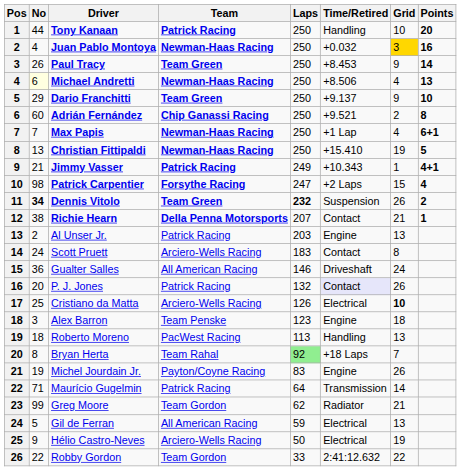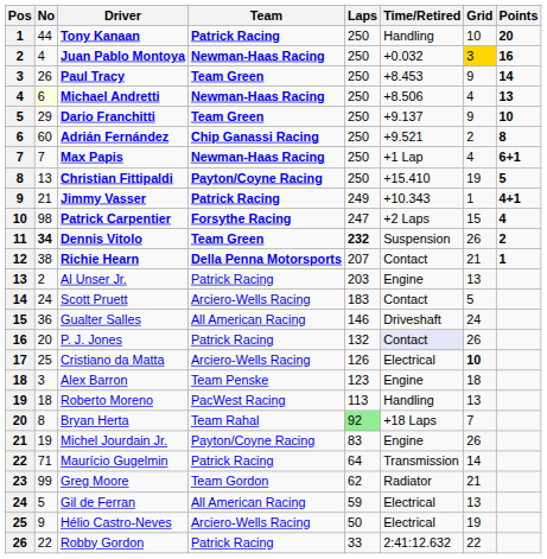Christian Fittipaldi | Team: Newman-Haas Racing -> Payton/Coyne Racing
Scott Pruett | Grid: 8 -> 5
Robby Gordon | Team: Team Gordon -> Patrick Racing
